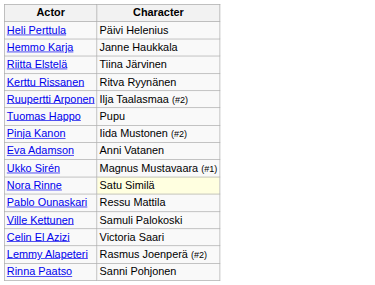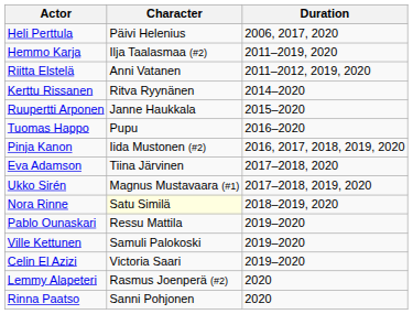+ column: Duration | 2006, 2017, 2020 | 2011–2019, 2020 | 2011–2012, 2019, 2020 | 2014–2020 | 2015–2020 | 2016–2020 | 2016, 2017, 2018, 2019, 2020 | 2017–2018, 2020 | 2017–2018, 2019, 2020 | 2018–2019, 2020 | 2019–2020 | 2019–2020 | 2019–2020 | 2020 | 2020
Hemmo Karja | Character: Janne Haukkala -> Ilja Taalasmaa (#2)
Riitta Elstelä | Character: Tiina Järvinen -> Anni Vatanen
Ruupertti Arponen | Character: Ilja Taalasmaa (#2) -> Janne Haukkala
Eva Adamson | Character: Anni Vatanen -> Tiina Järvinen
